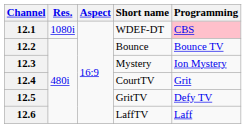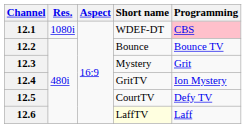12.3 | Programming: Ion Mystery -> Grit
12.4 | Short name: CourtTV -> GritTV
12.4 | Programming: Grit -> Ion Mystery
12.5 | Short name: GritTV -> CourtTV
12.6 | Short name: no background -> lightyellow background
